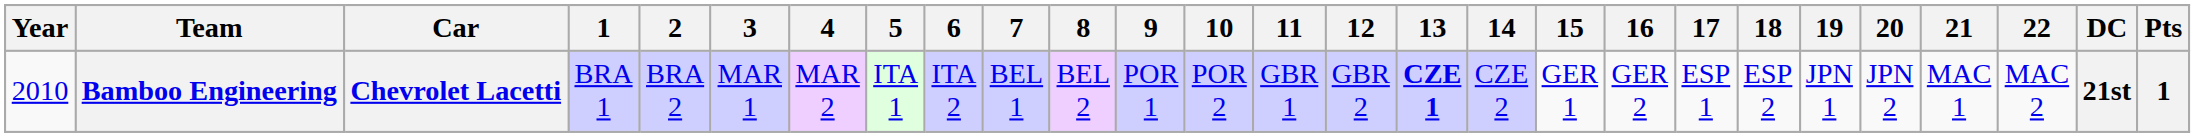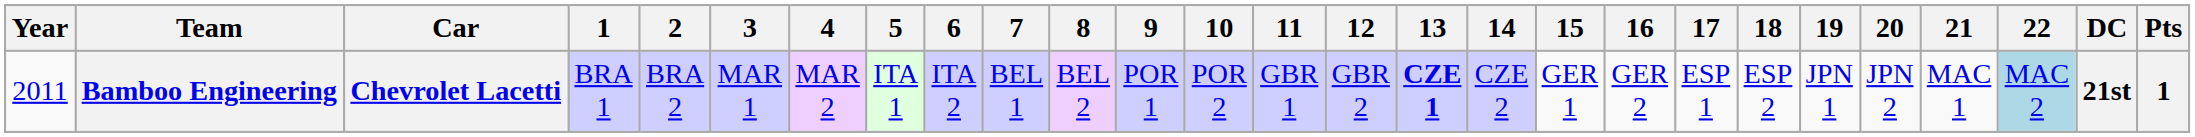Bamboo Engineering | Year: 2010 -> 2011
Bamboo Engineering | 22: no background -> lightblue background
